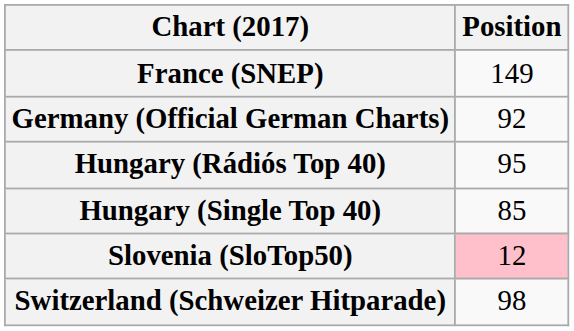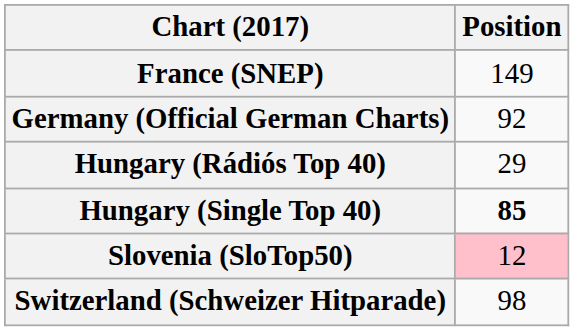Hungary (Rádiós Top 40) | Position: 95 -> 29
Hungary (Single Top 40) | Position: normal -> bold
